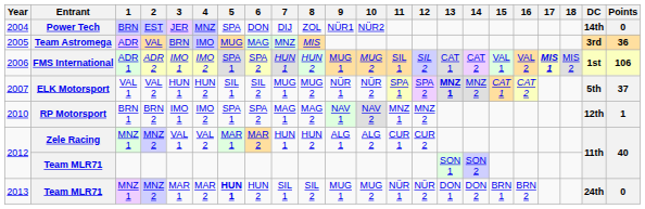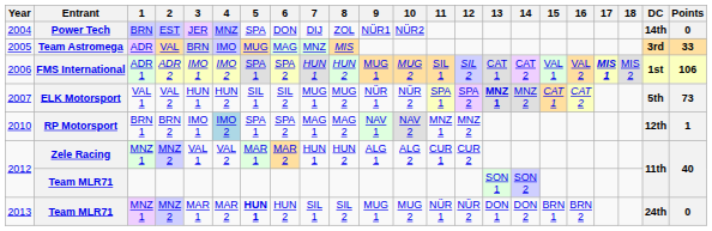2005 | Points: 36 -> 33
2007 | Points: 37 -> 73
2010 | 4: no background -> lightblue background
